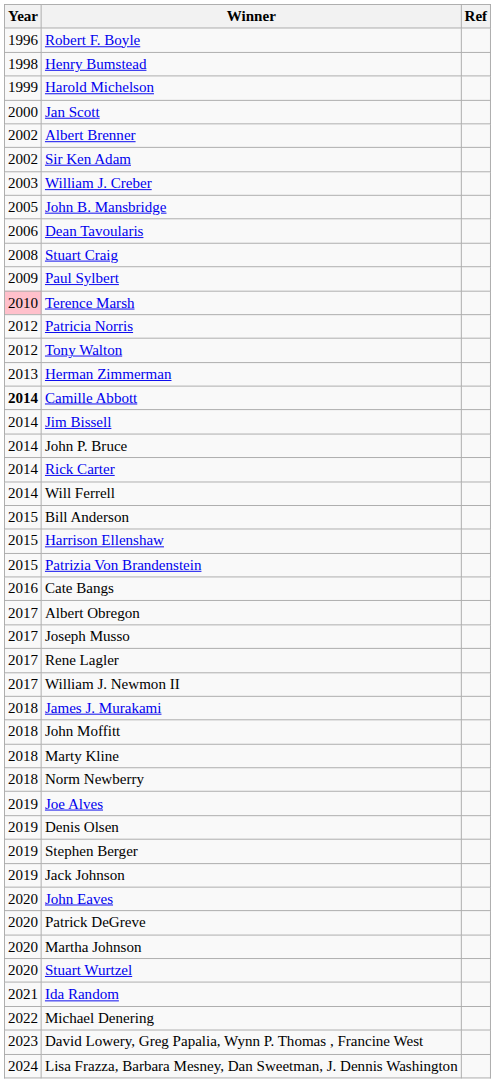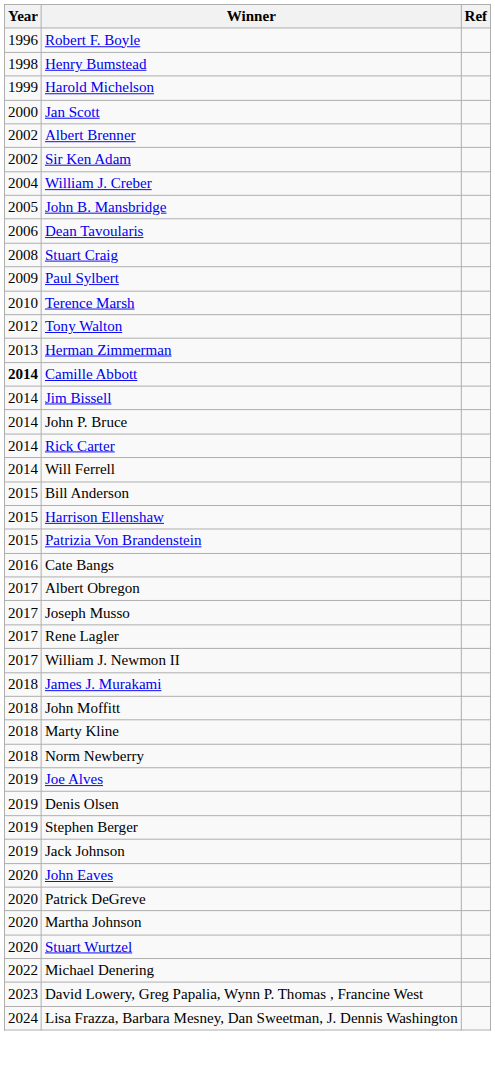William J. Creber | Year: 2003 -> 2004
Terence Marsh | Year: pink background -> no background
- row: 2012 | Patricia Norris
- row: 2021 | Ida Random
